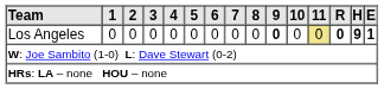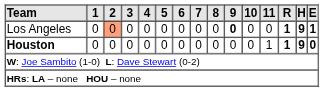Los Angeles | 2: no background -> lightsalmon background
Los Angeles | 11: khaki background -> no background
Los Angeles | R: 0 -> 1
+ row: Houston | 0 | 0 | 0 | 0 | 0 | 0 | 0 | 0 | 0 | 0 | 1 | 1 | 9 | 0
